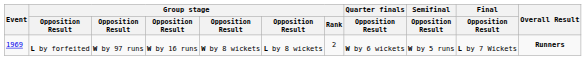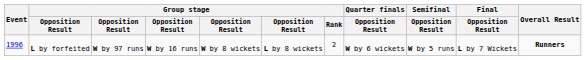L by forfeited | Event: 1969 -> 1996
